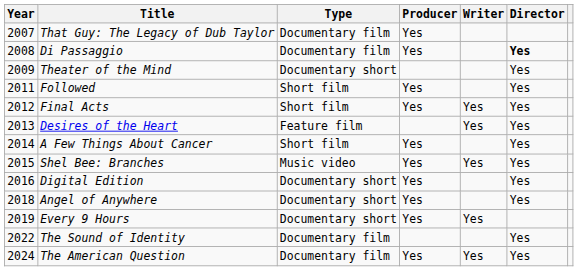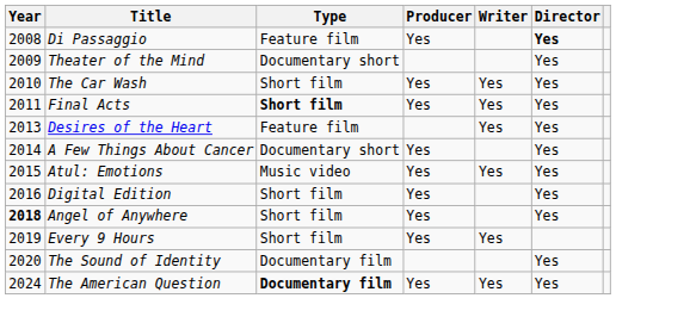- row: 2007 | That Guy: The Legacy of Dub Taylor | Documentary film | Yes
Di Passaggio | Type: Documentary film -> Feature film
+ row: 2010 | The Car Wash | Short film | Yes | Yes | Yes
- row: 2011 | Followed | Short film | Yes | Yes
Final Acts | Year: 2012 -> 2011
Final Acts | Type: normal -> bold
A Few Things About Cancer | Type: Short film -> Documentary short
- row: 2015 | Shel Bee: Branches | Music video | Yes | Yes | Yes
+ row: 2015 | Atul: Emotions | Music video | Yes | Yes | Yes
Digital Edition | Type: Documentary short -> Short film
Angel of Anywhere | Year: normal -> bold
Angel of Anywhere | Type: Documentary short -> Short film
Every 9 Hours | Type: Documentary short -> Short film
The Sound of Identity | Year: 2022 -> 2020
The American Question | Type: normal -> bold
